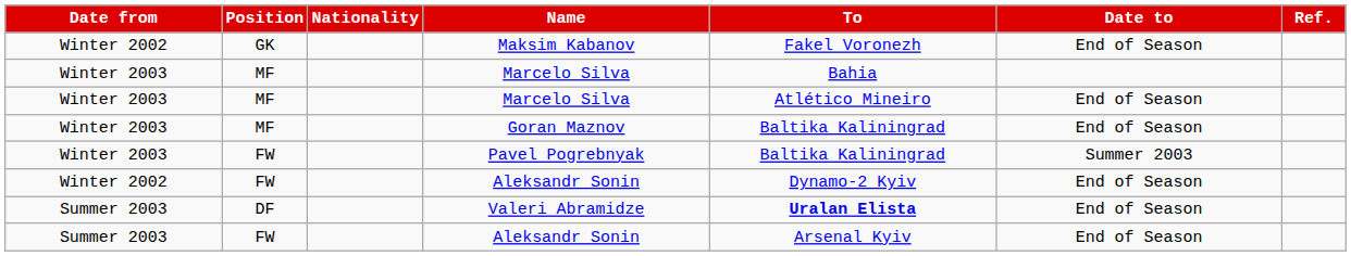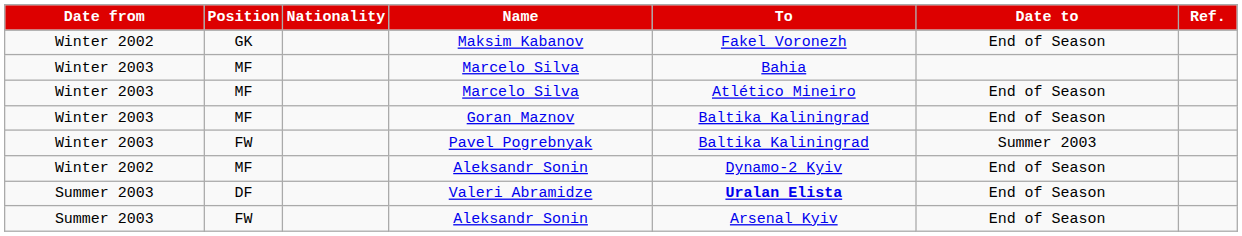Winter 2002 / Aleksandr Sonin | Position: FW -> MF
